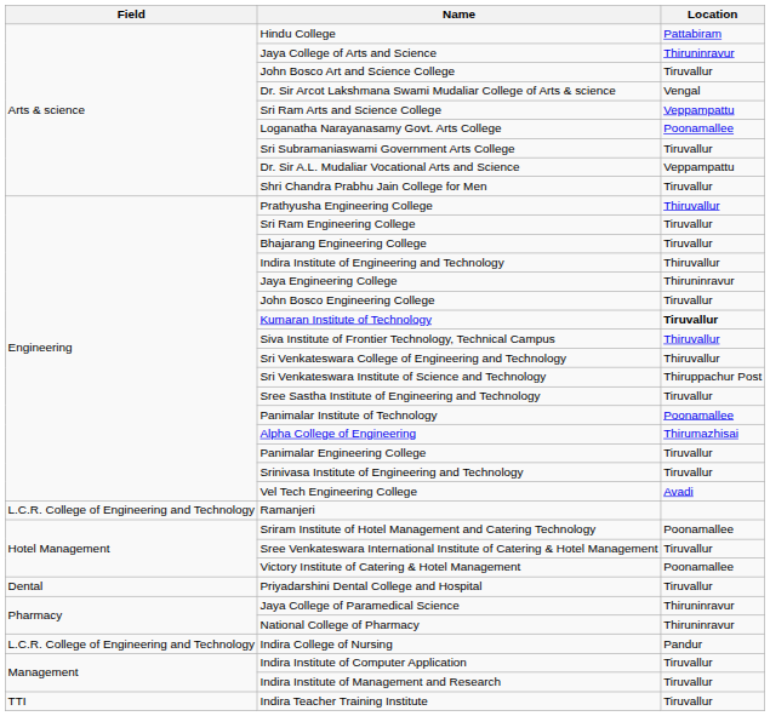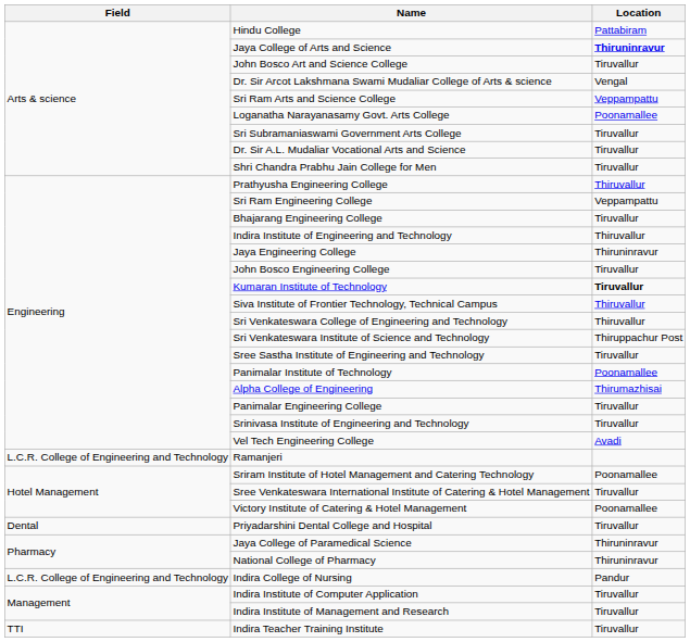Jaya College of Arts and Science | Location: normal -> bold
Dr. Sir A.L. Mudaliar Vocational Arts and Science | Location: Veppampattu -> Tiruvallur
Sri Ram Engineering College | Location: Tiruvallur -> Veppampattu
